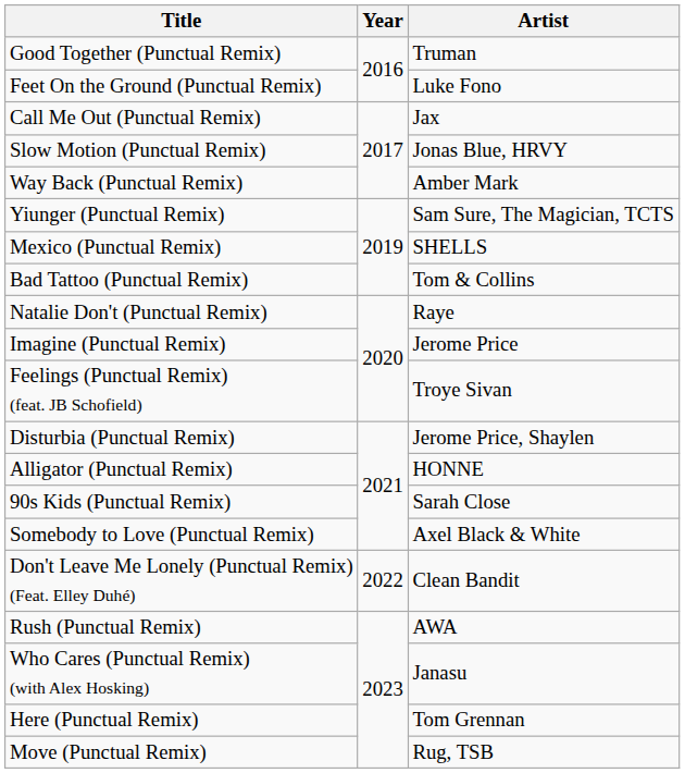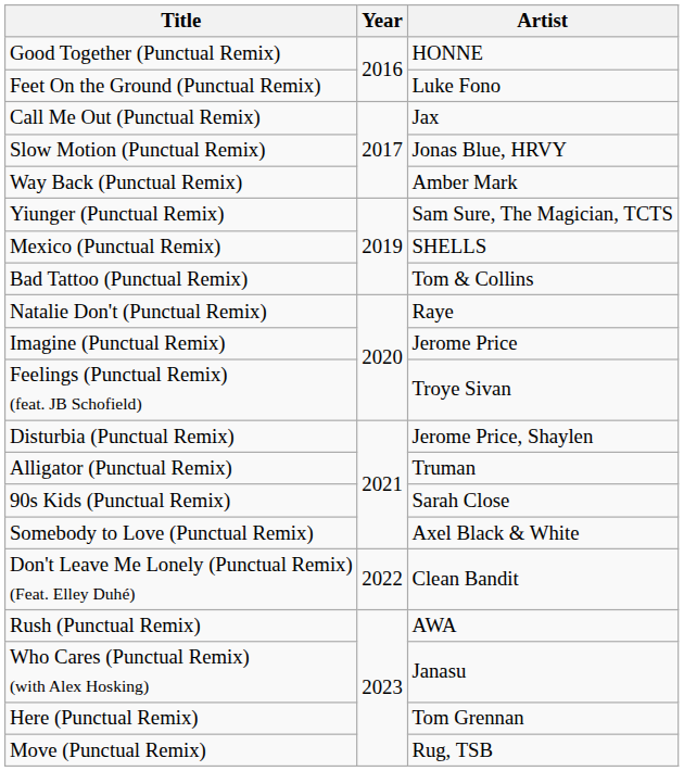Good Together (Punctual Remix) | Artist: Truman -> HONNE
Alligator (Punctual Remix) | Artist: HONNE -> Truman
